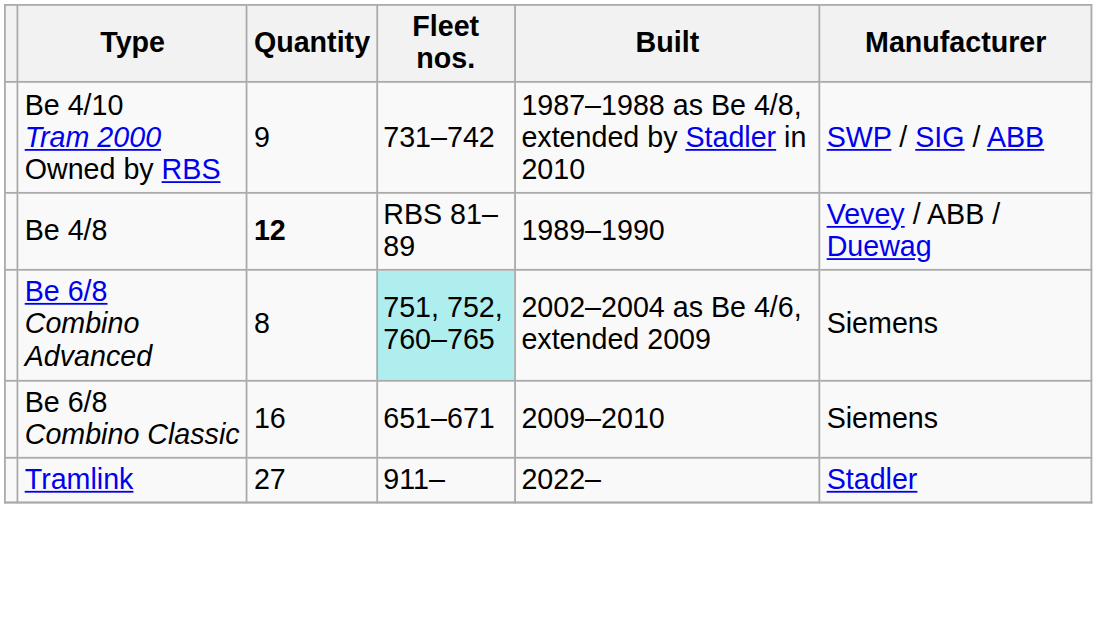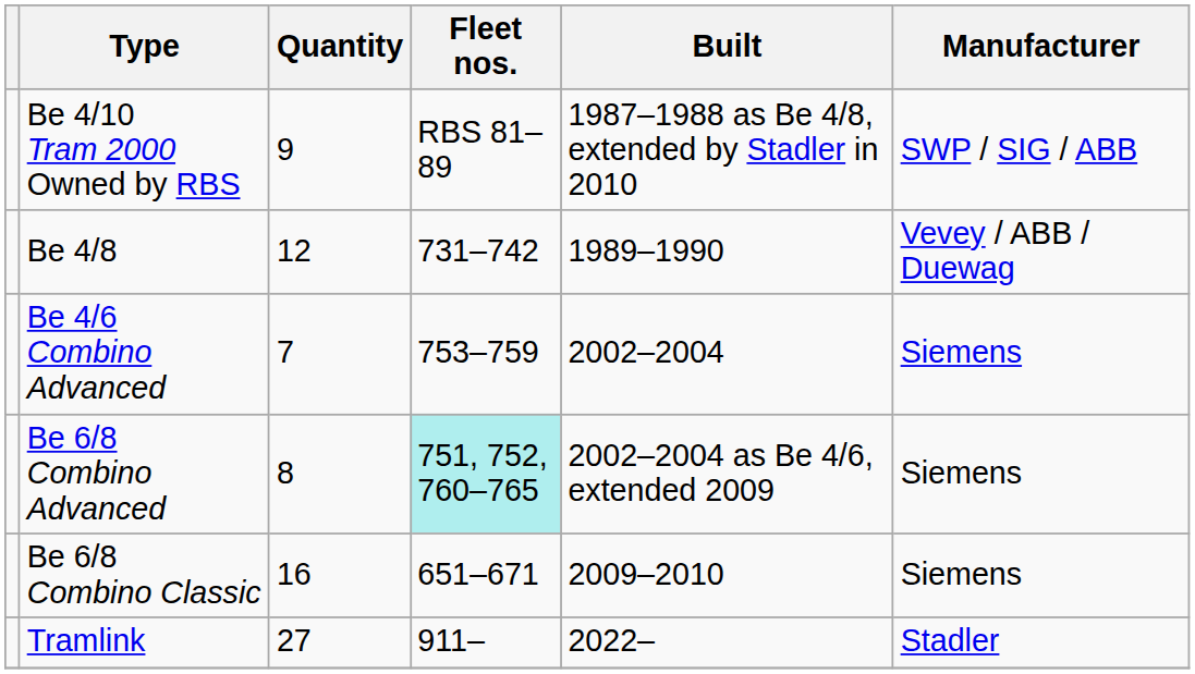Be 4/10 Tram 2000 Owned by RBS | Fleet nos.: 731–742 -> RBS 81–89
Be 4/8 | Quantity: bold -> normal
Be 4/8 | Fleet nos.: RBS 81–89 -> 731–742
+ row: Be 4/6 Combino Advanced | 7 | 753–759 | 2002–2004 | Siemens
